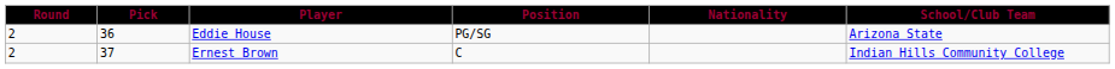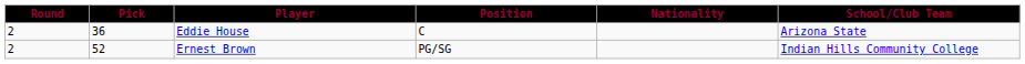Eddie House | Position: PG/SG -> C
Ernest Brown | Pick: 37 -> 52
Ernest Brown | Position: C -> PG/SG
